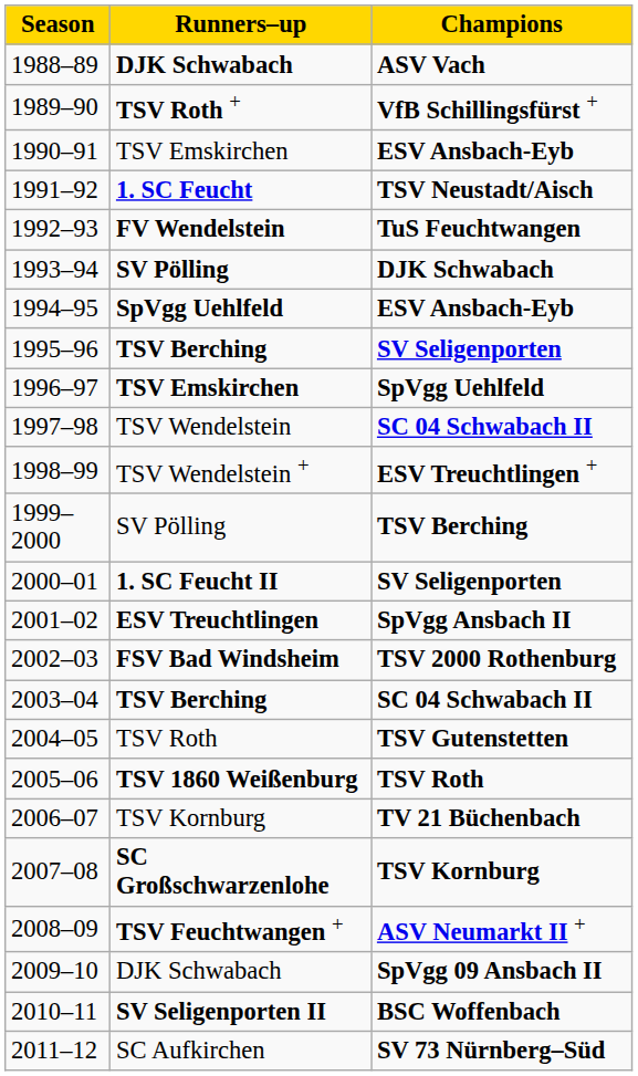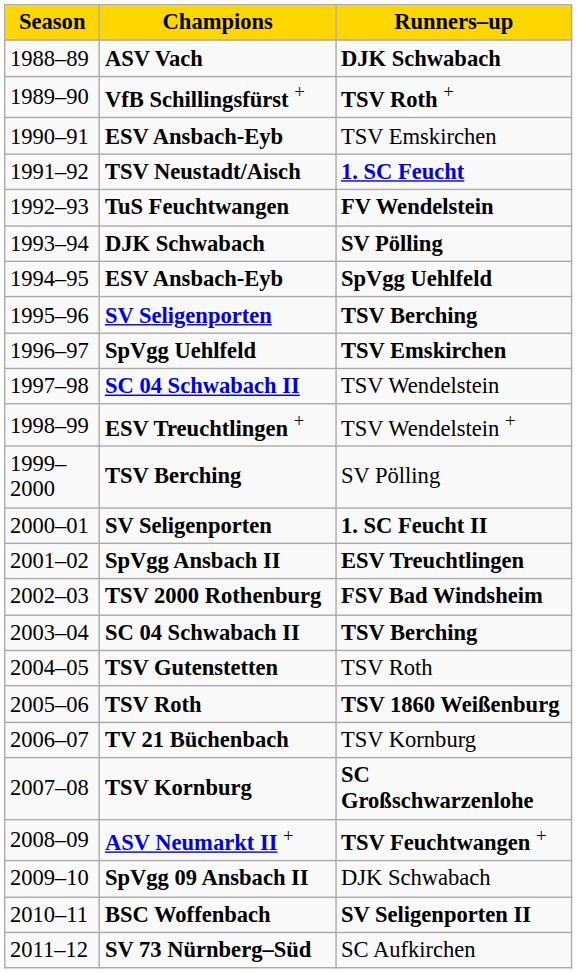columns swapped: Champions <-> Runners–up
